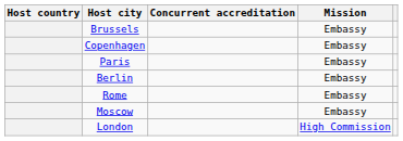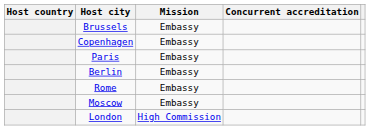columns swapped: Mission <-> Concurrent accreditation
